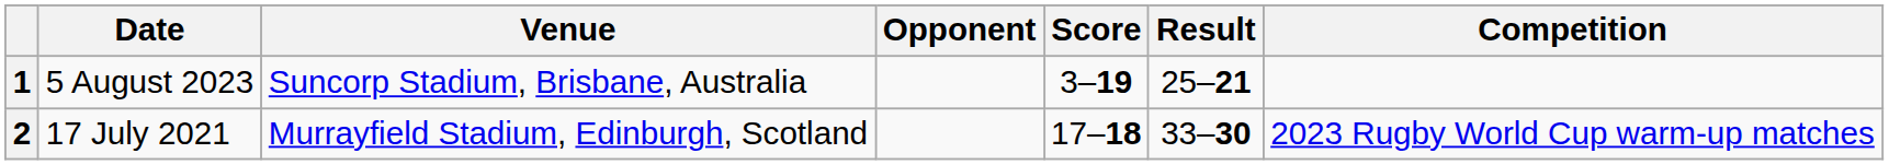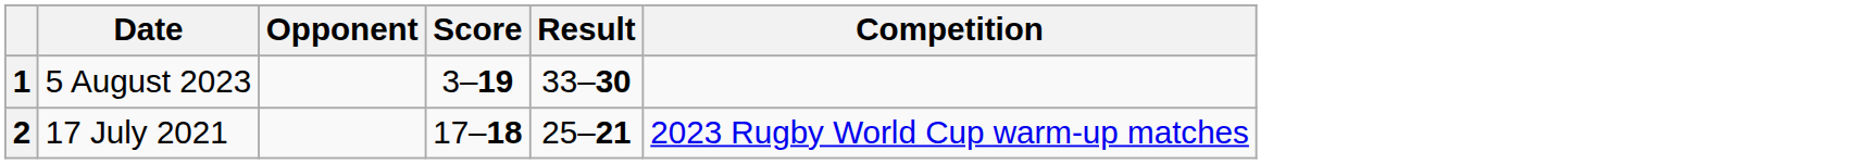- column: Venue | Suncorp Stadium, Brisbane, Australia | Murrayfield Stadium, Edinburgh, Scotland
1 | Result: 25–21 -> 33–30
2 | Result: 33–30 -> 25–21
